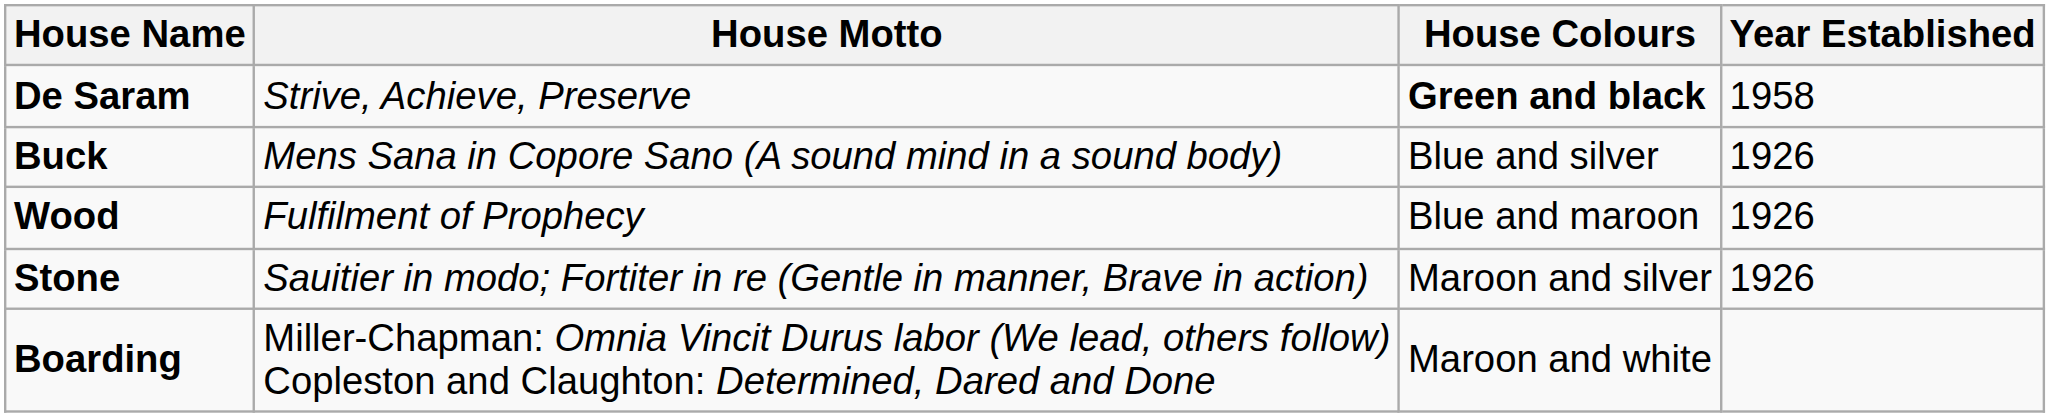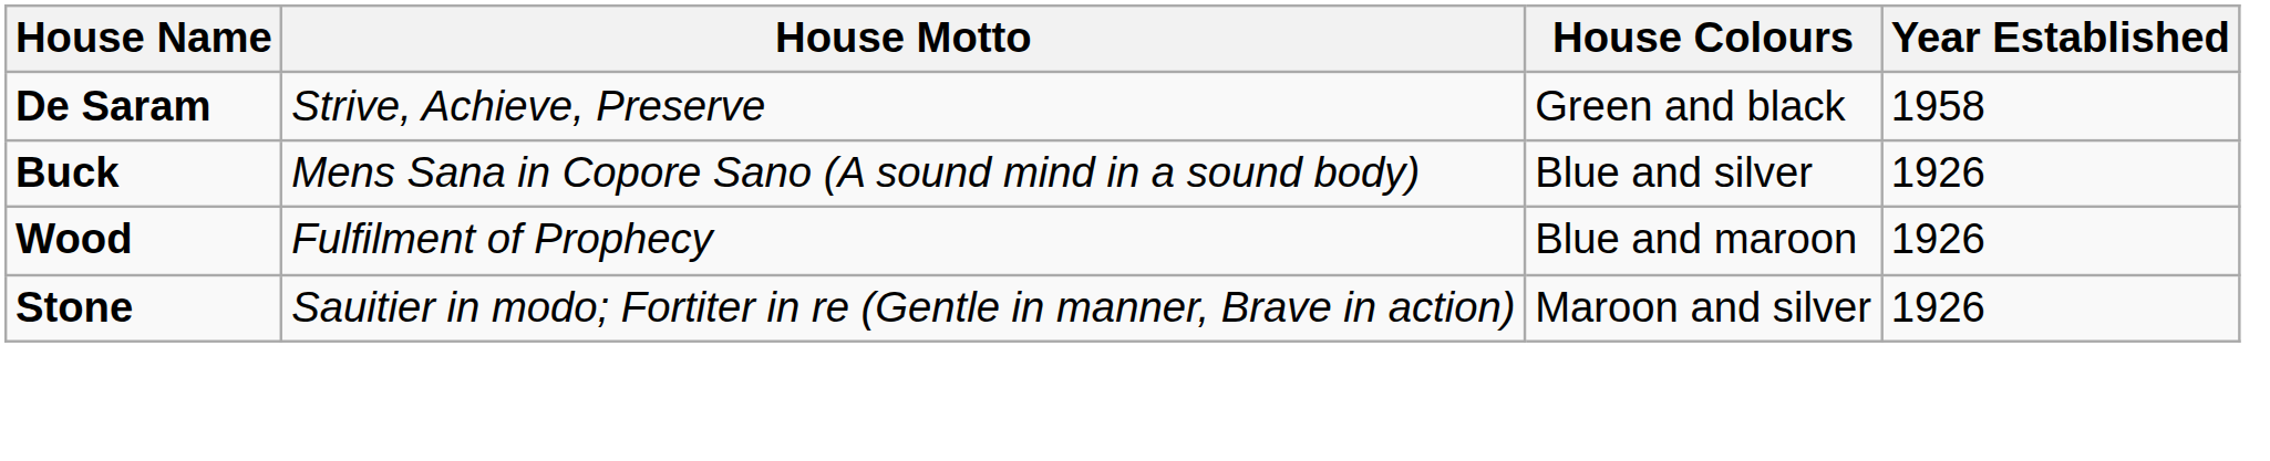De Saram | House Colours: bold -> normal
- row: Boarding | Miller-Chapman: Omnia Vincit Durus labor (We lead, others follow) Copleston and Claughton: Determined, Dared and Done | Maroon and white
